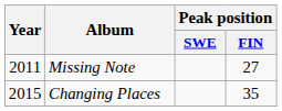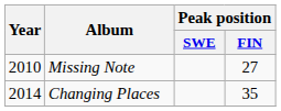Missing Note | Year: 2011 -> 2010
Changing Places | Year: 2015 -> 2014
